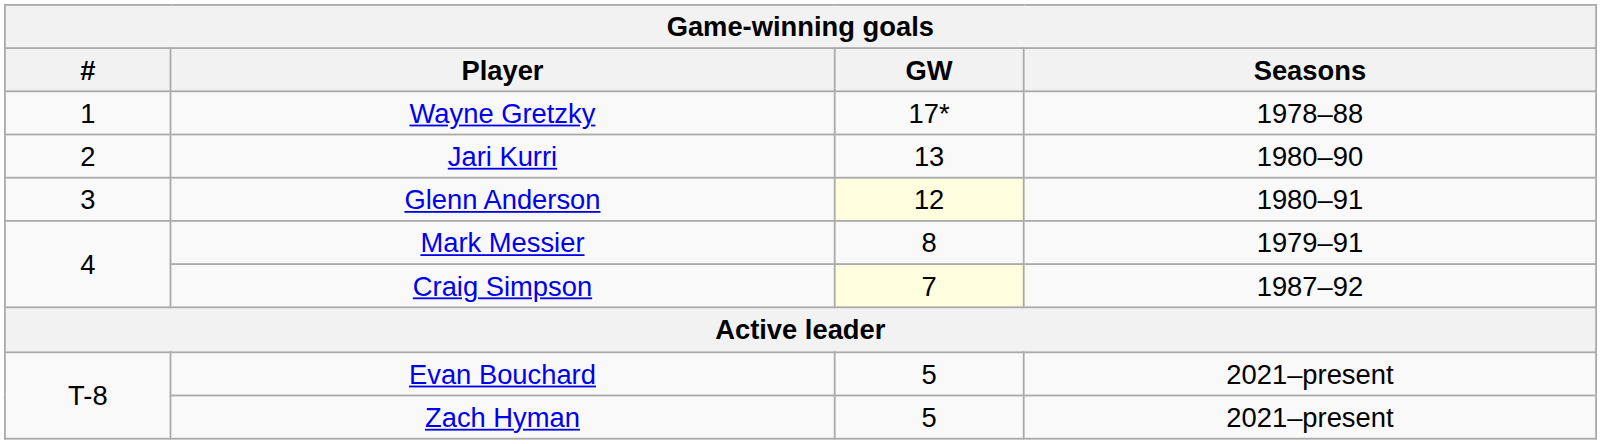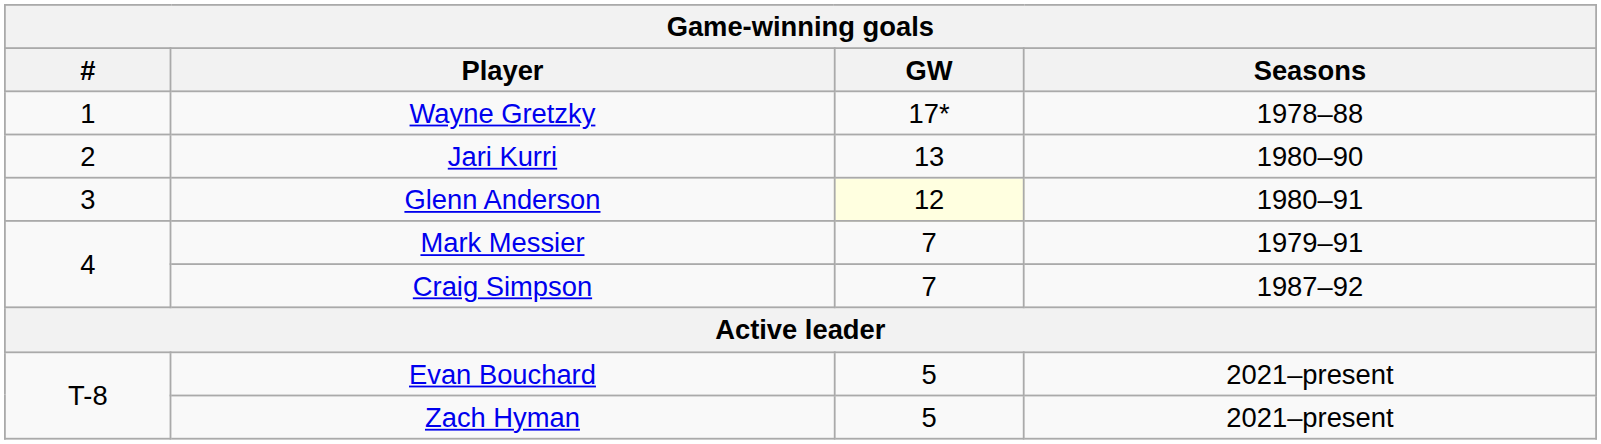Mark Messier | GW: 8 -> 7
Craig Simpson | GW: lightyellow background -> no background
